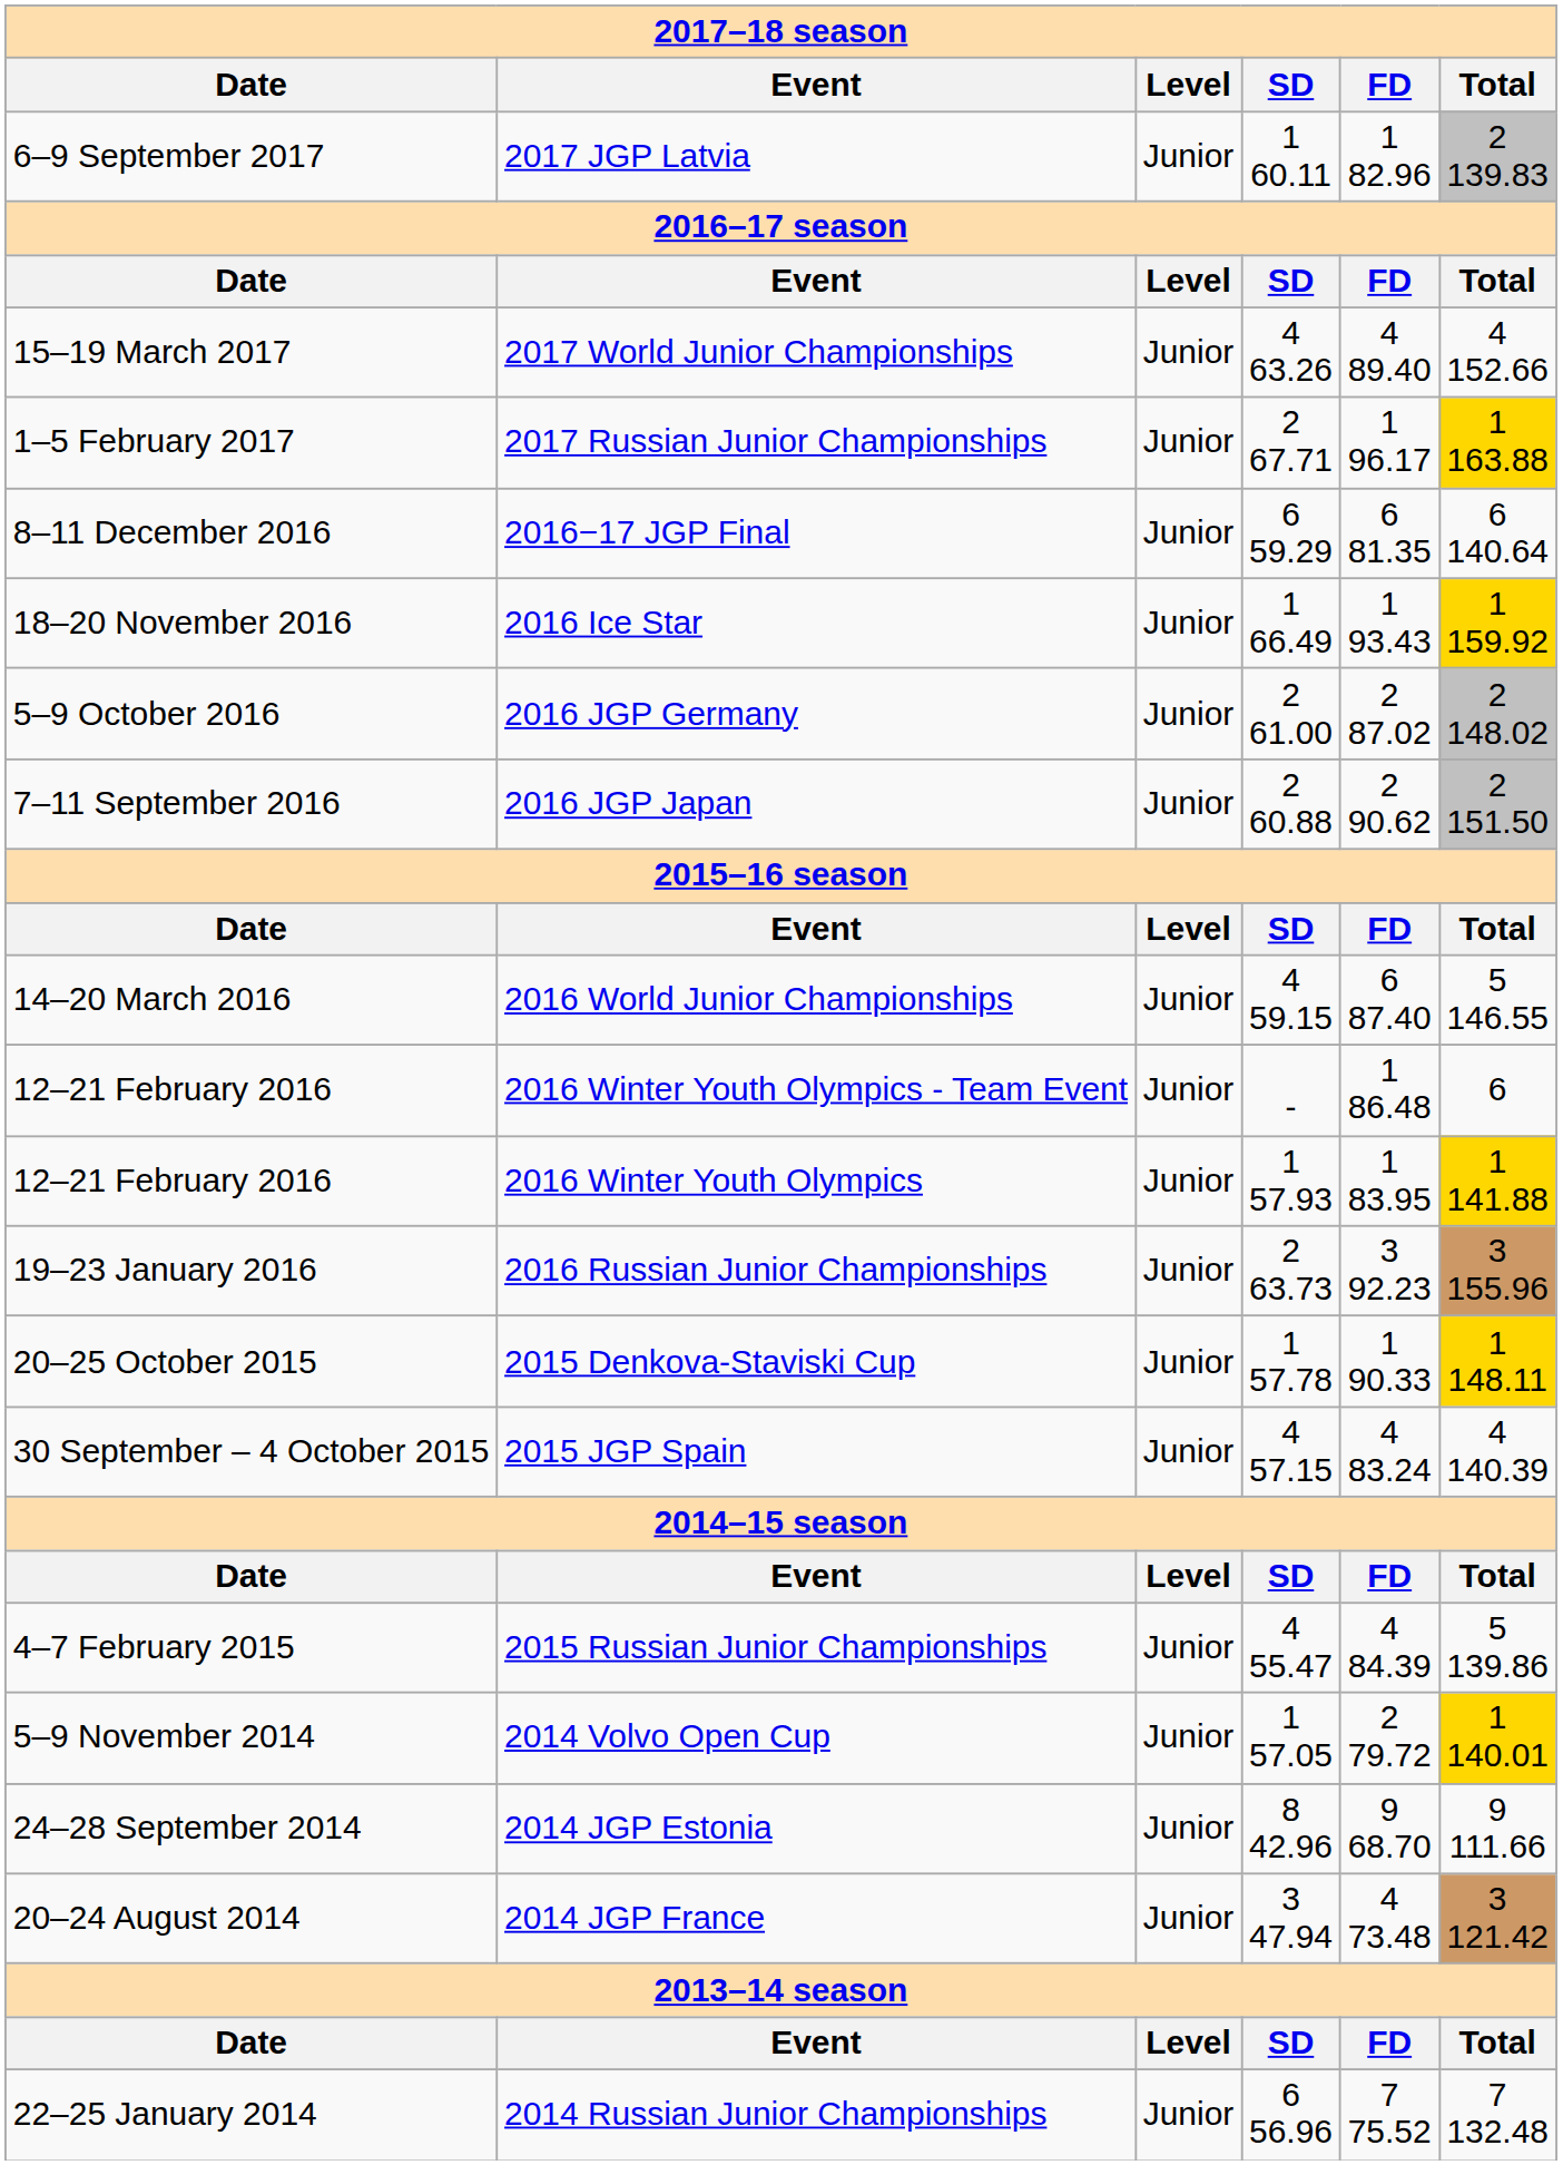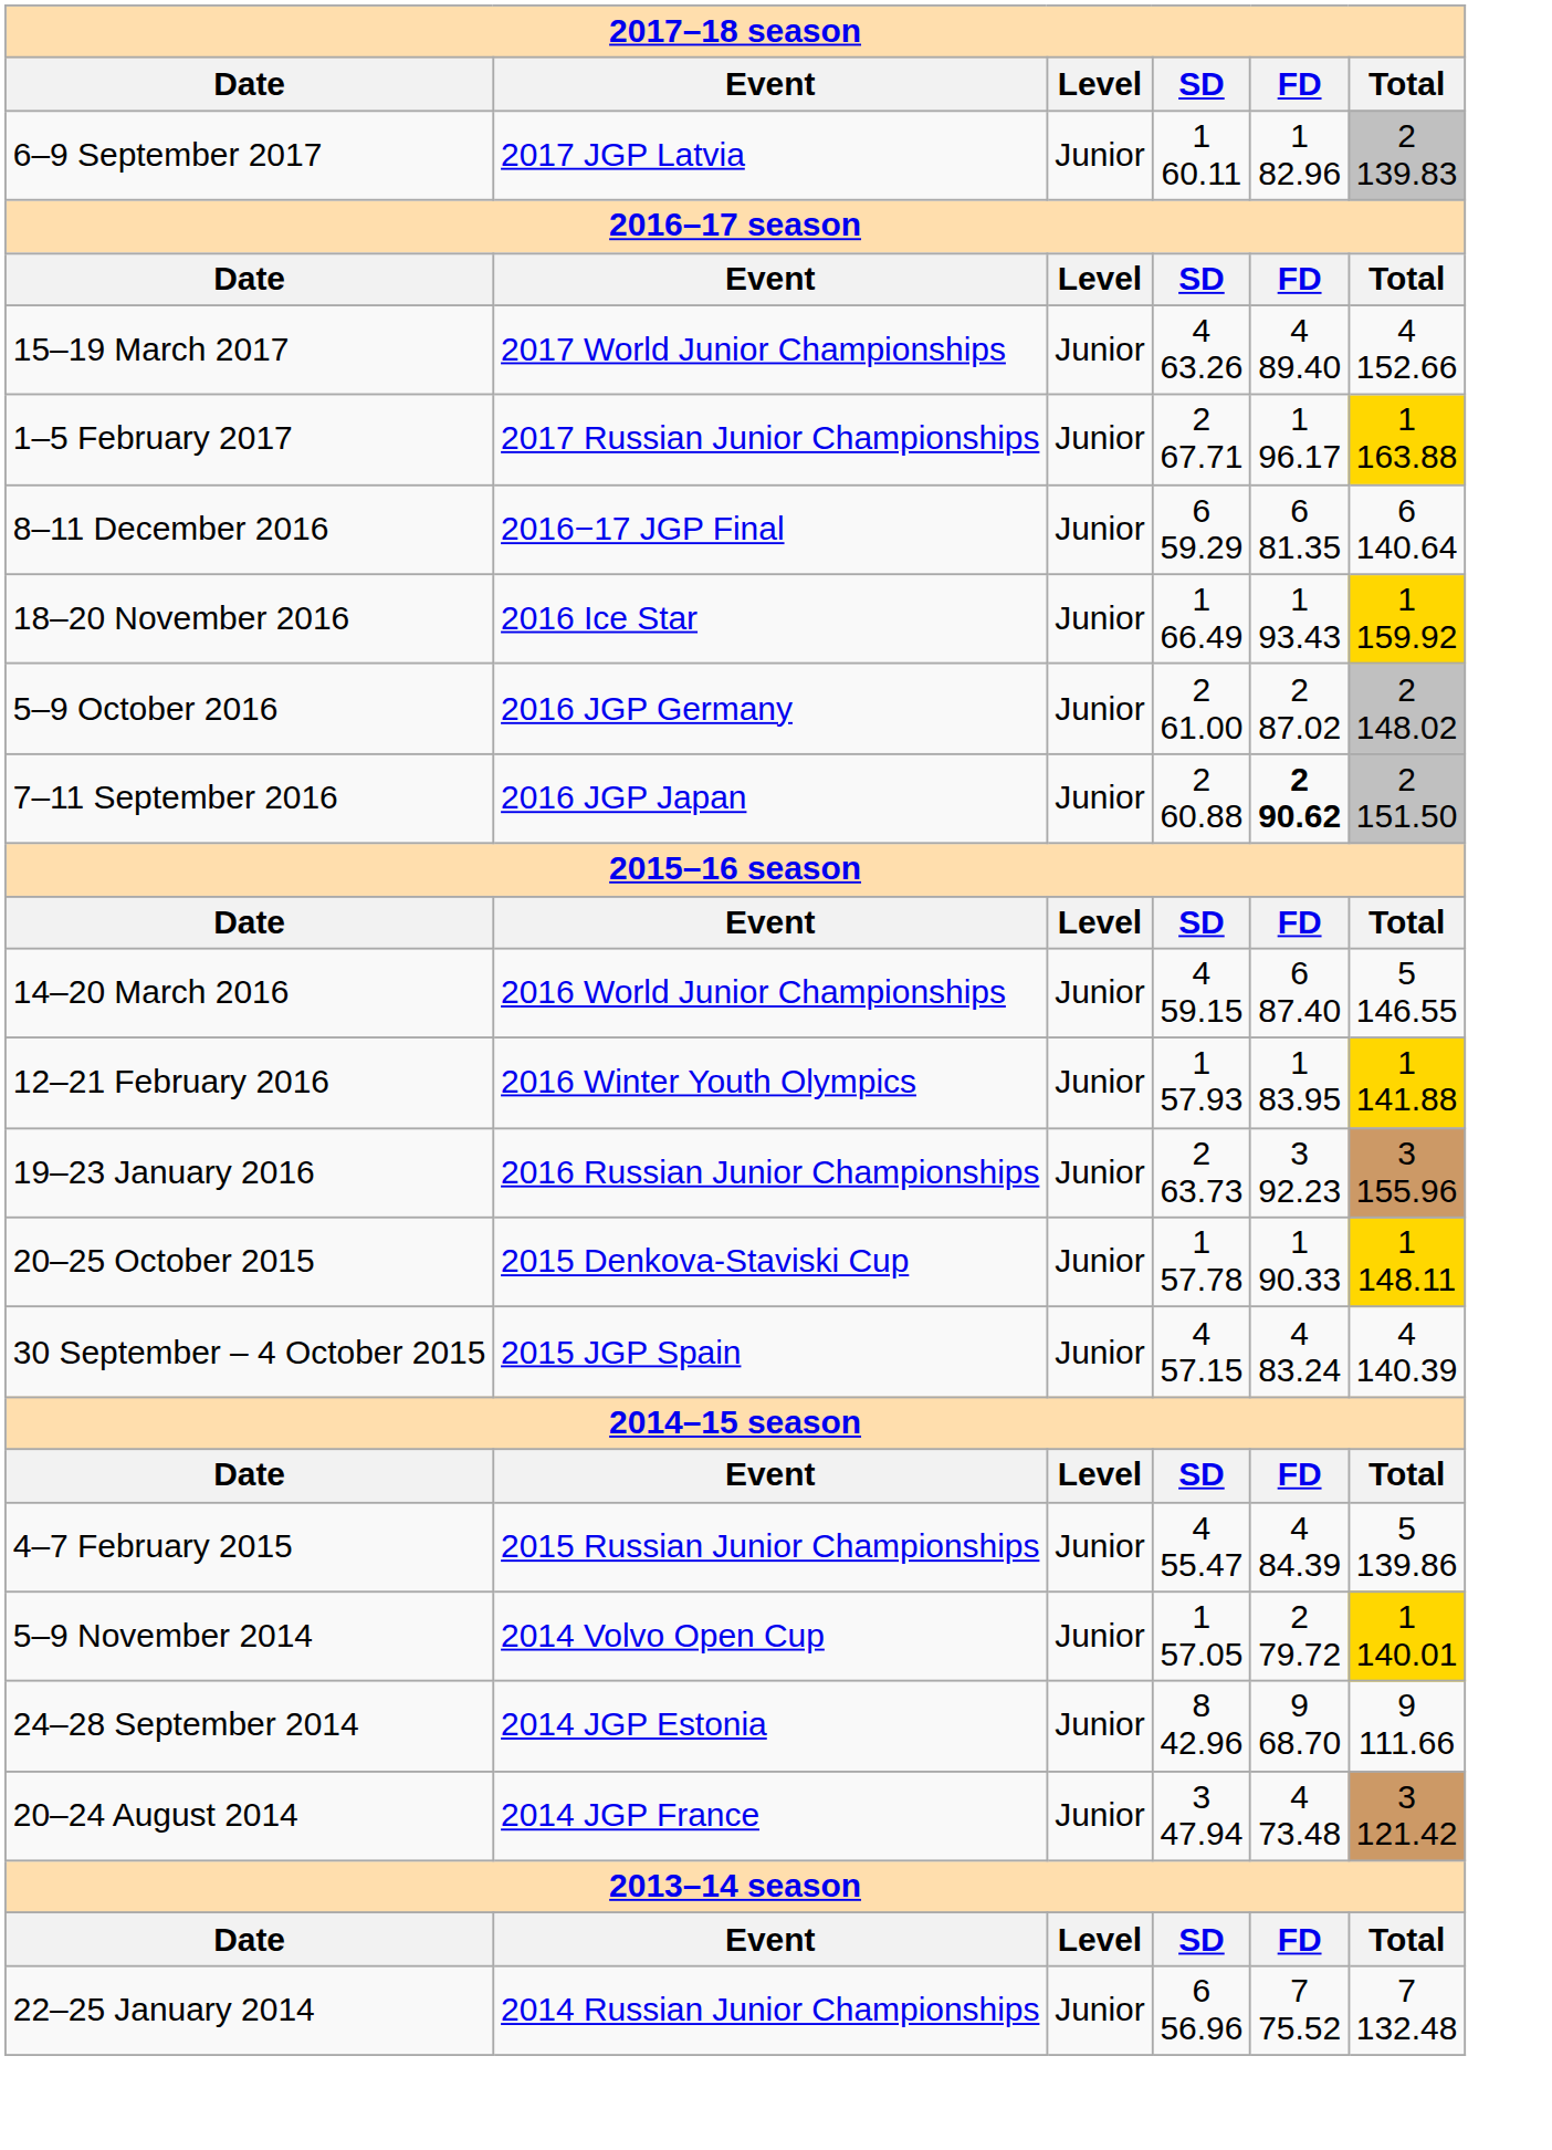2016 JGP Japan | column 5: normal -> bold
- row: 12–21 February 2016 | 2016 Winter Youth Olympics - Team Event | Junior | - | 1 86.48 | 6
